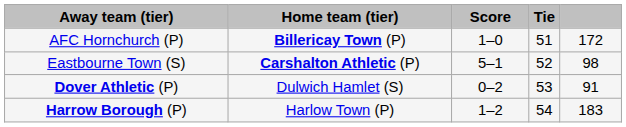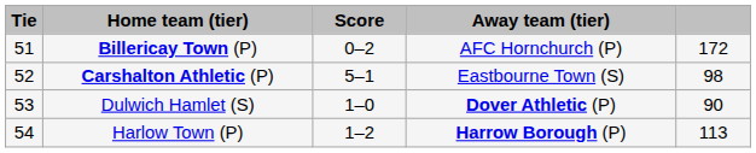columns swapped: Tie <-> Away team (tier)
Billericay Town (P) | Score: 1–0 -> 0–2
Dulwich Hamlet (S) | Score: 0–2 -> 1–0
Dulwich Hamlet (S) | column 5: 91 -> 90
Harlow Town (P) | column 5: 183 -> 113
